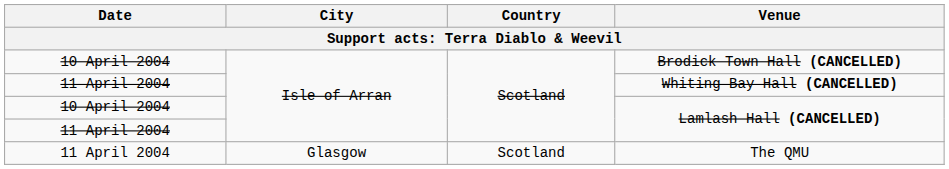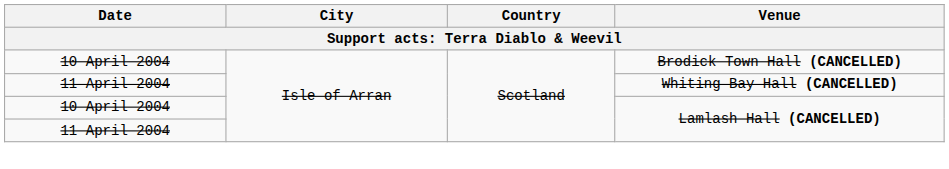- row: 11 April 2004 | Glasgow | Scotland | The QMU
